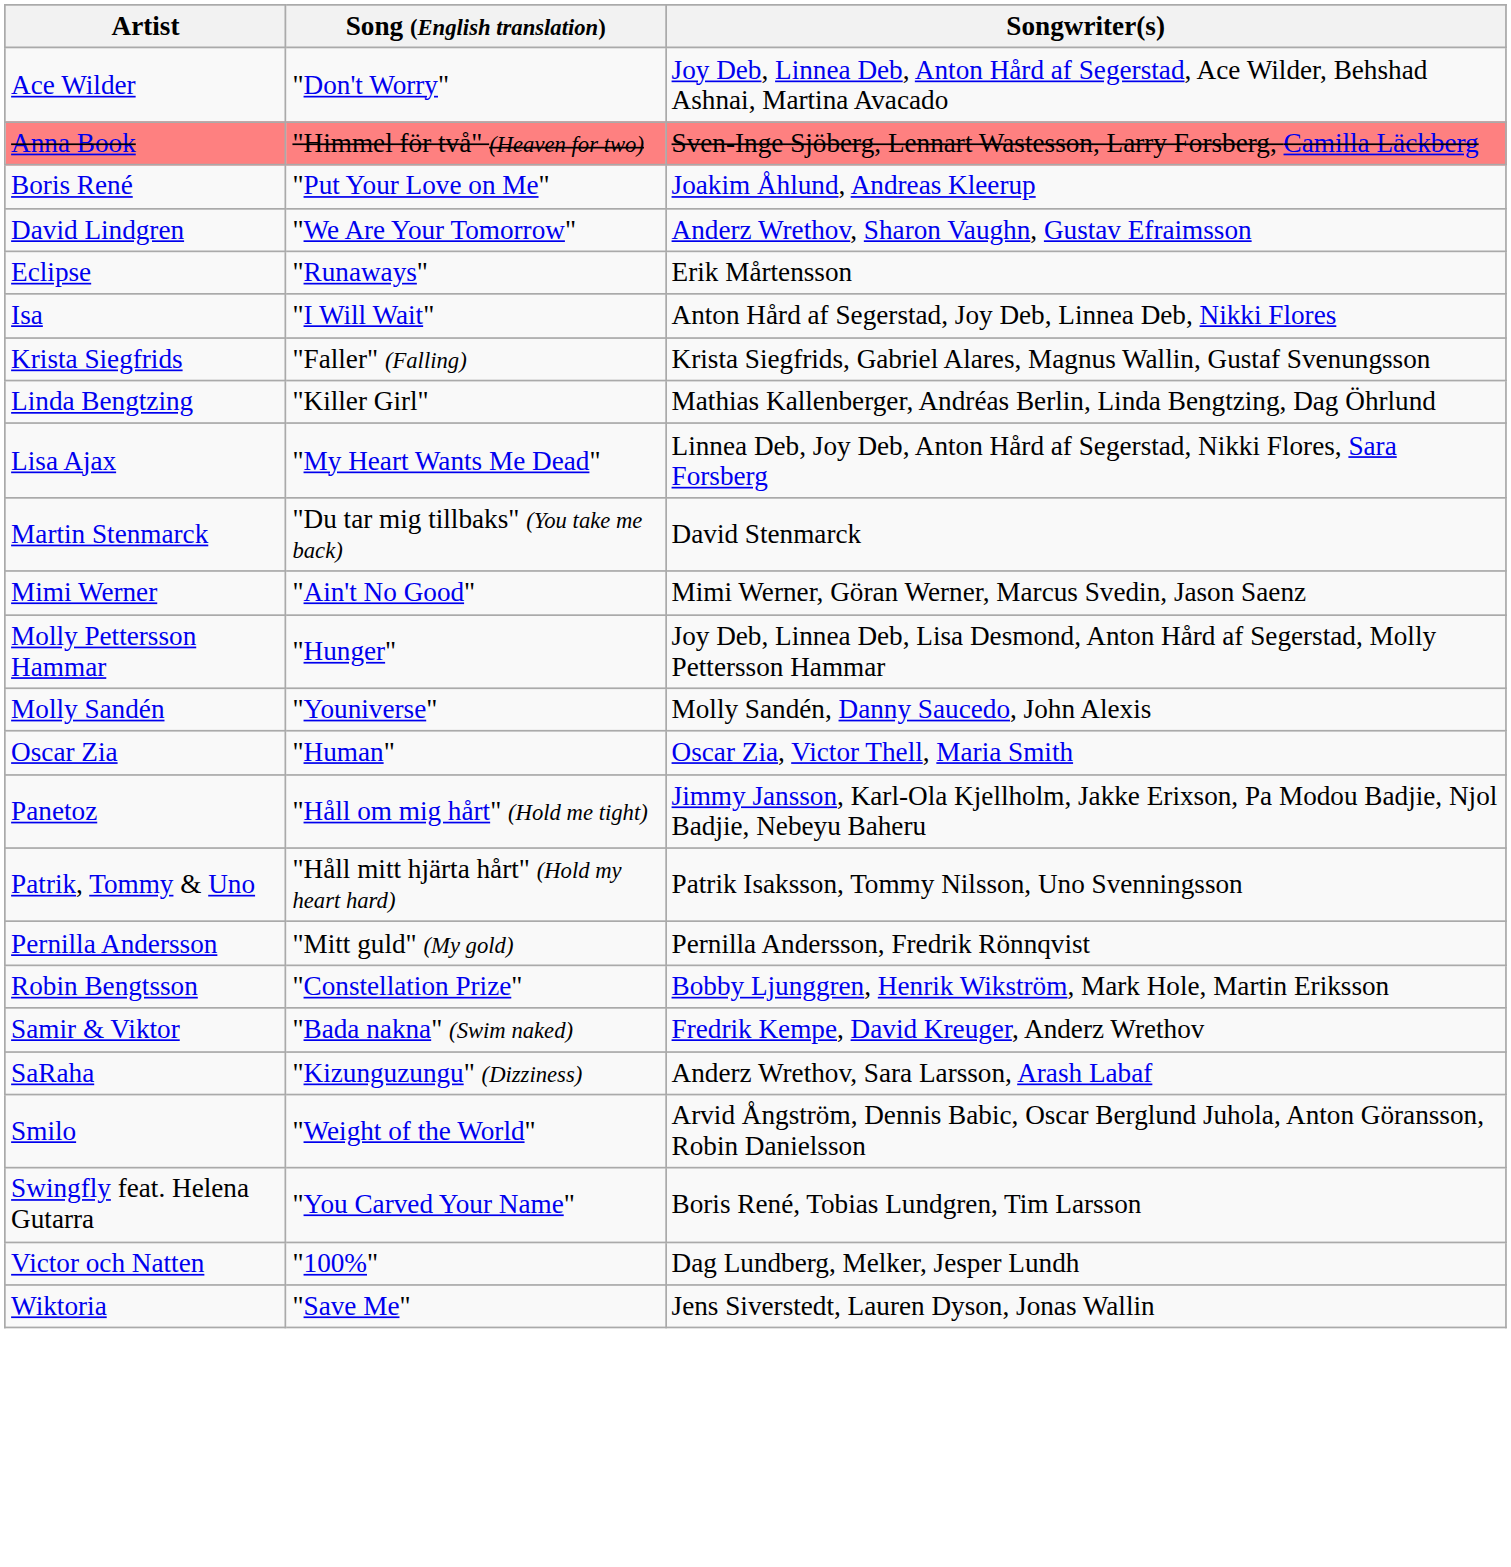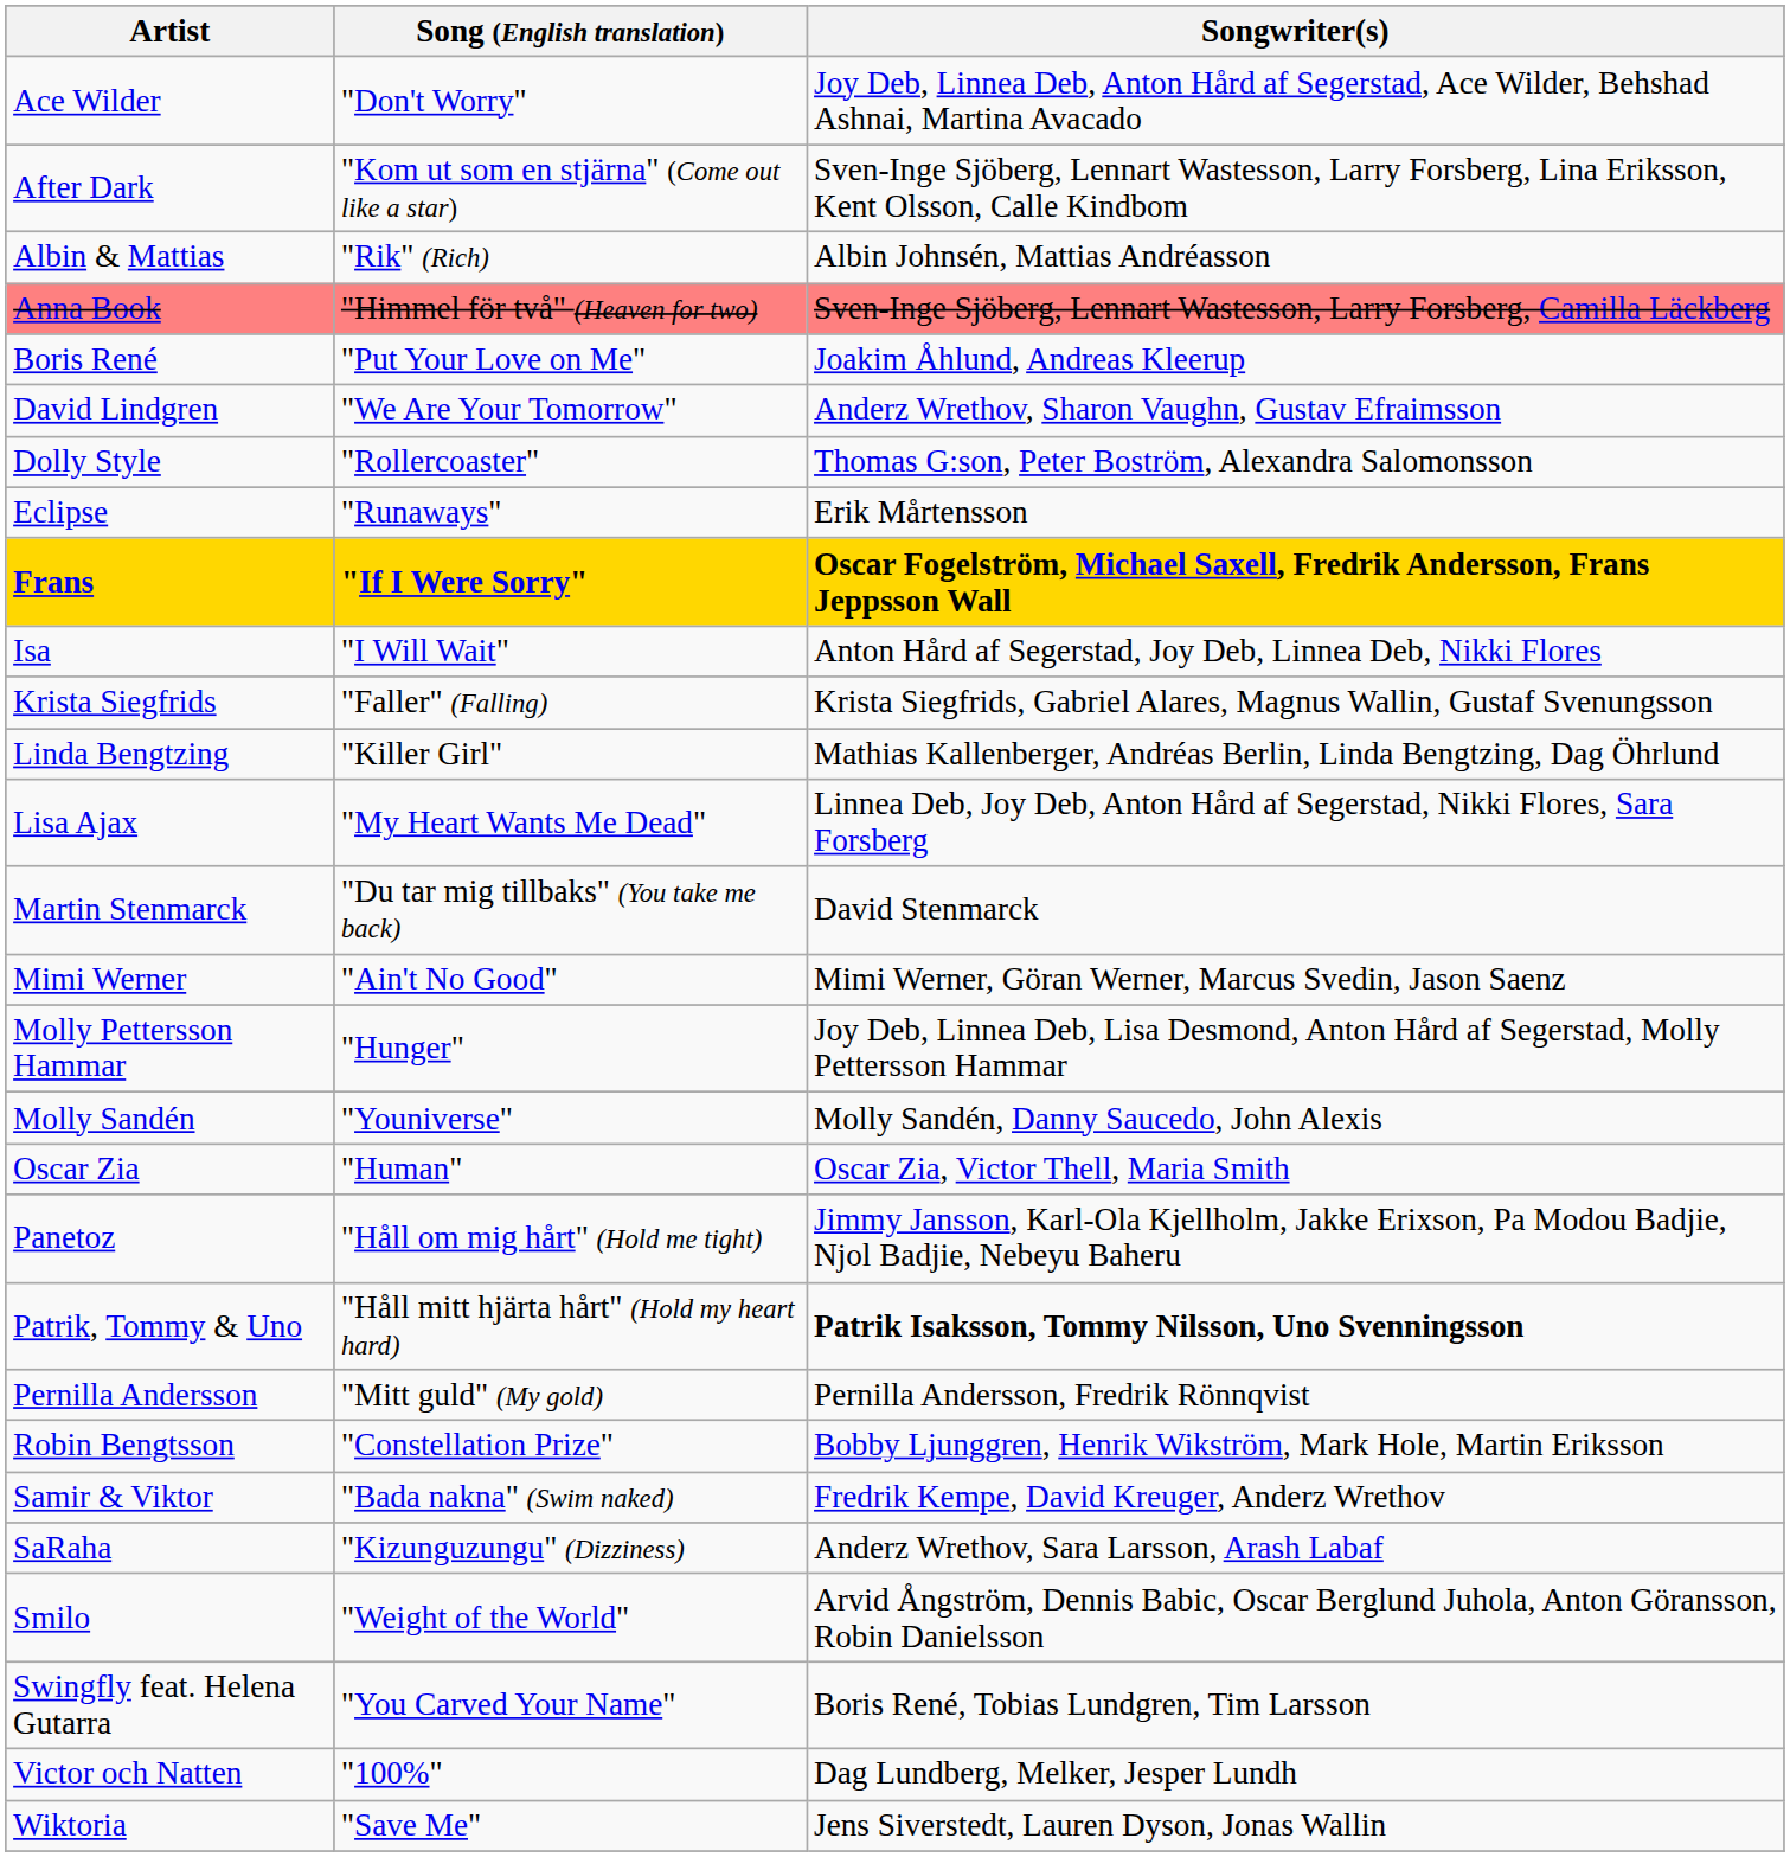+ row: After Dark | "Kom ut som en stjärna" (Come out like a star) | Sven-Inge Sjöberg, Lennart Wastesson, Larry Forsberg, Lina Eriksson, Kent Olsson, Calle Kindbom
+ row: Albin & Mattias | "Rik" (Rich) | Albin Johnsén, Mattias Andréasson
+ row: Dolly Style | "Rollercoaster" | Thomas G:son, Peter Boström, Alexandra Salomonsson
+ row: Frans | "If I Were Sorry" | Oscar Fogelström, Michael Saxell, Fredrik Andersson, Frans Jeppsson Wall
Patrik, Tommy & Uno | Songwriter(s): normal -> bold
